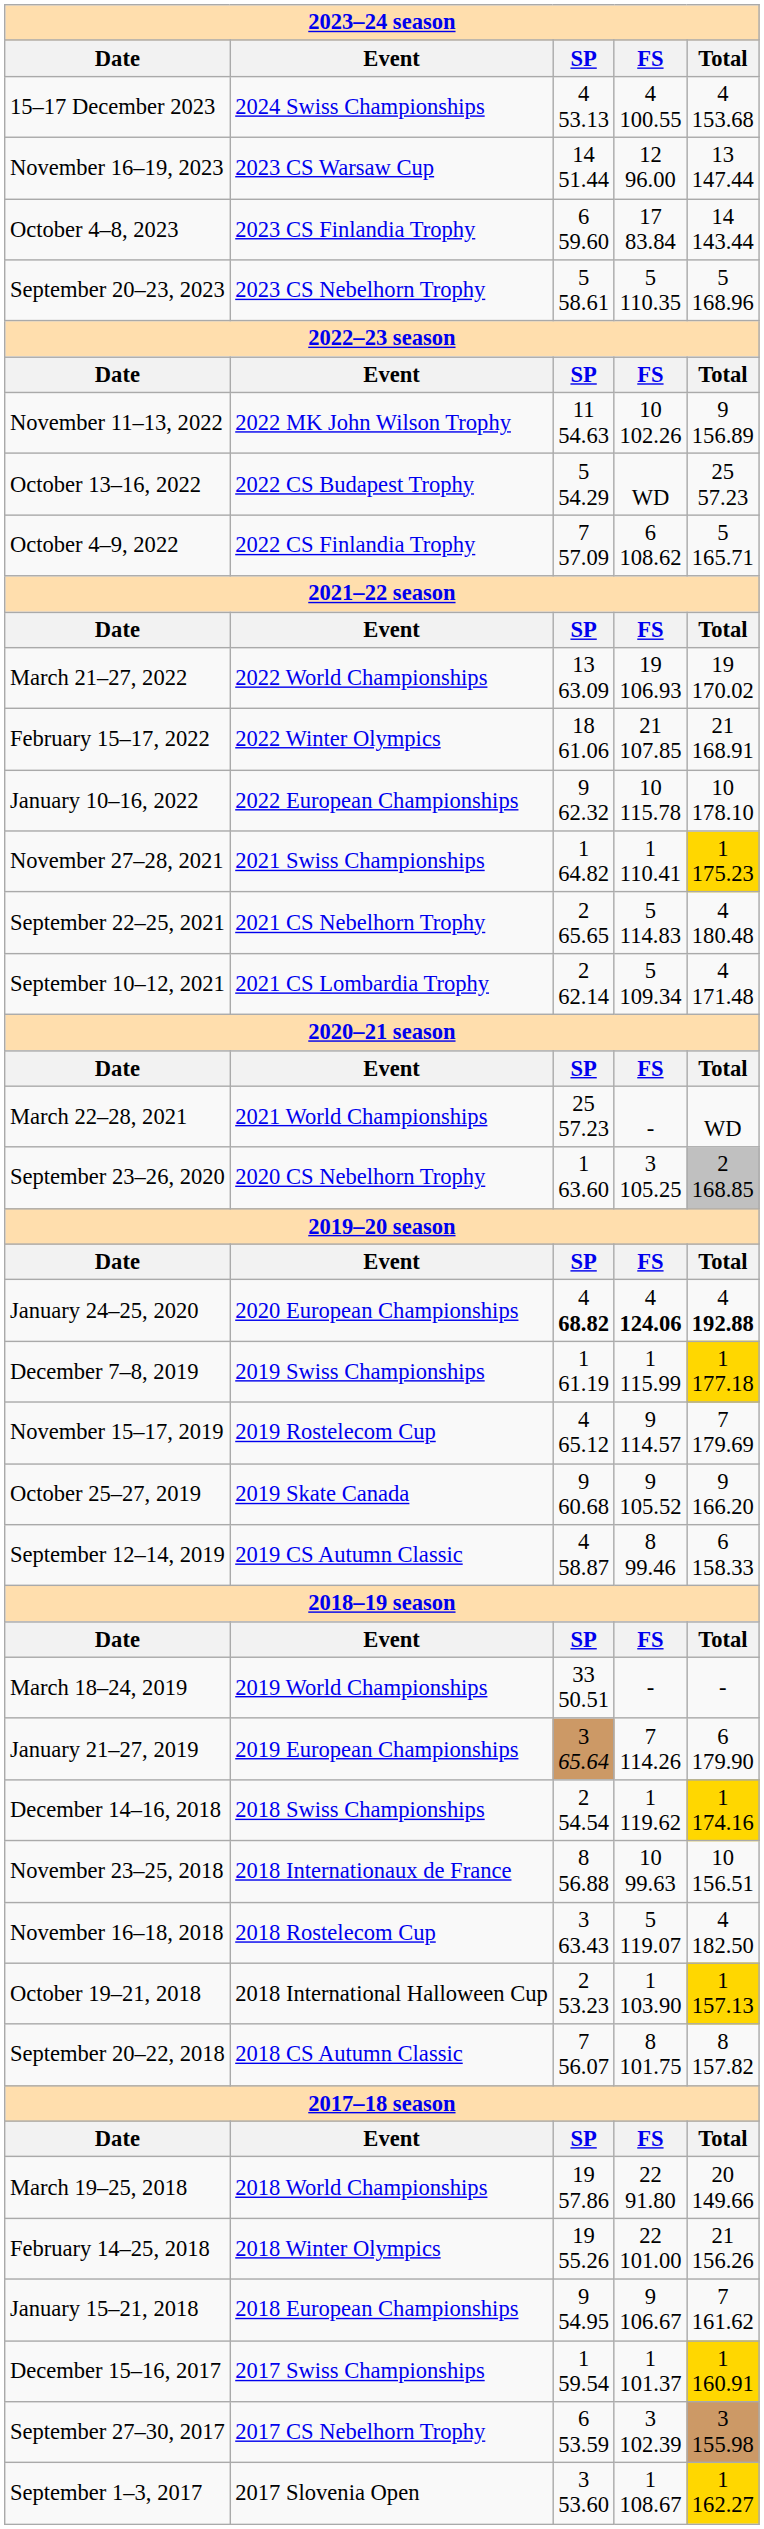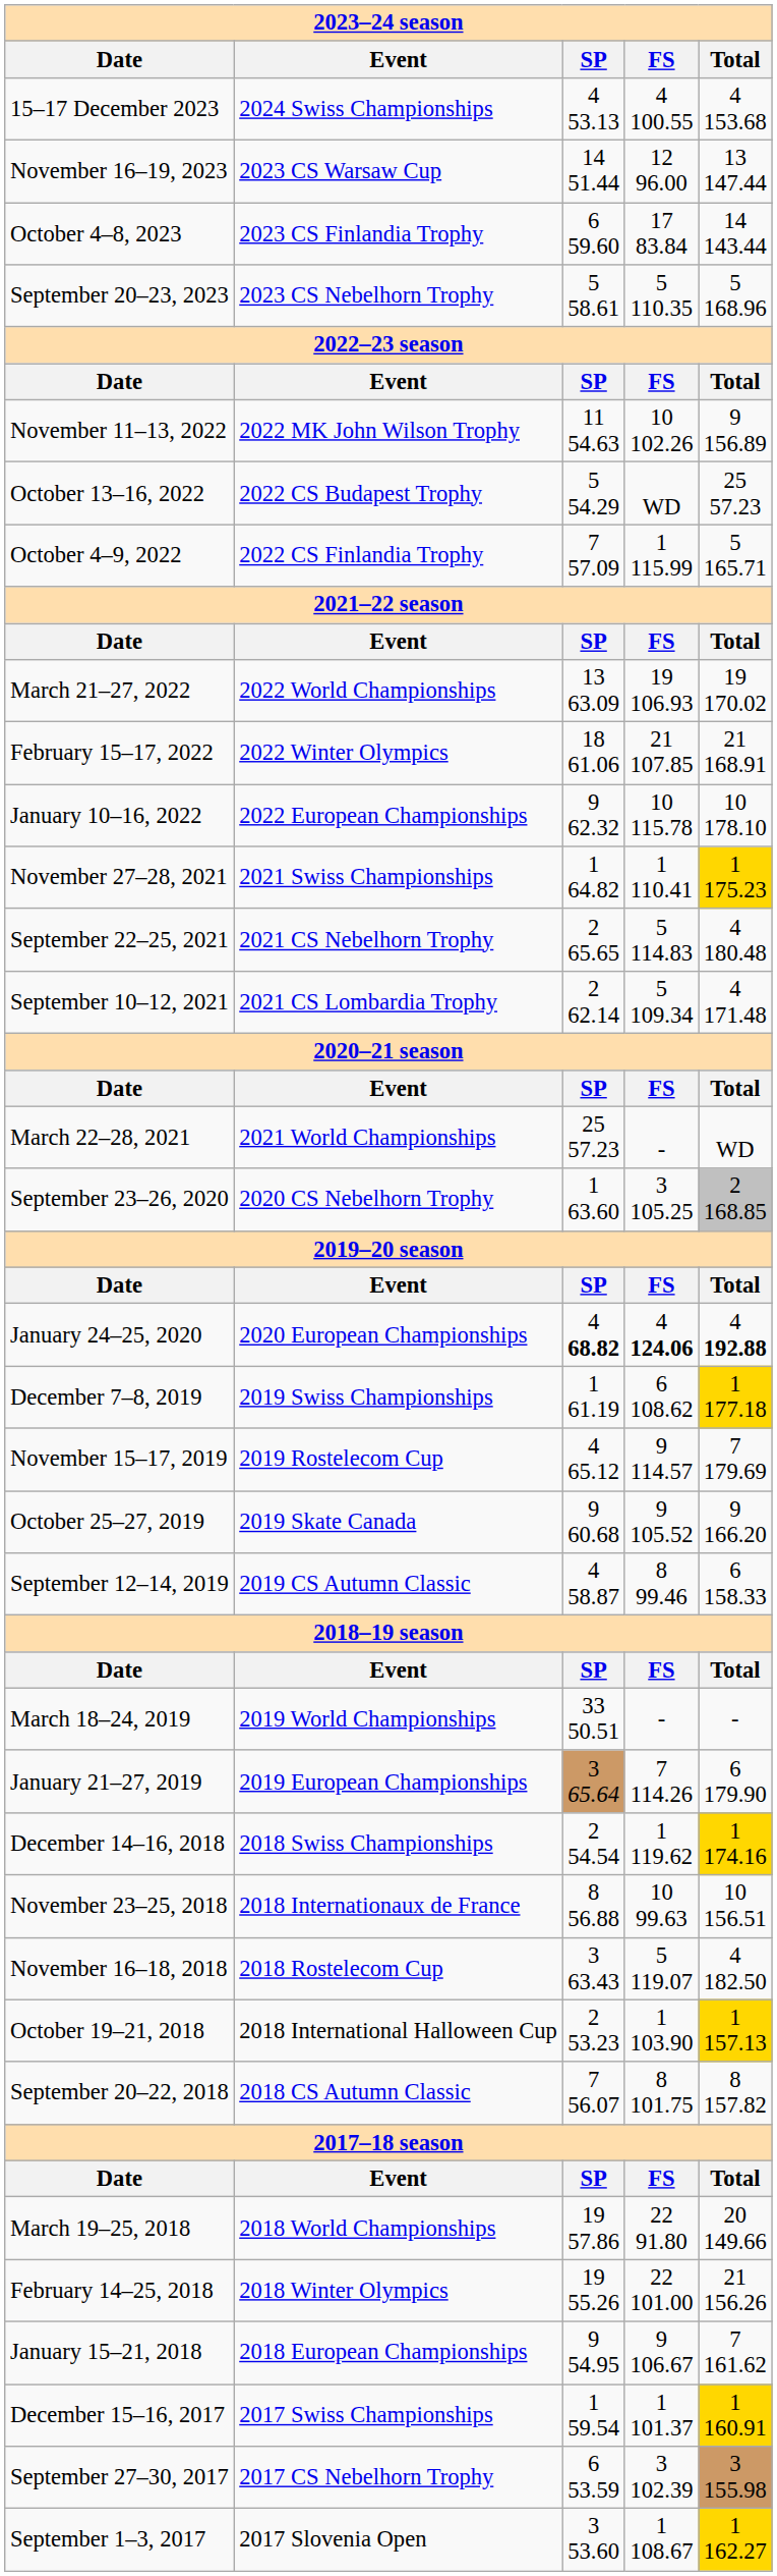October 4–9, 2022 | column 4: 6 108.62 -> 1 115.99
December 7–8, 2019 | column 4: 1 115.99 -> 6 108.62
